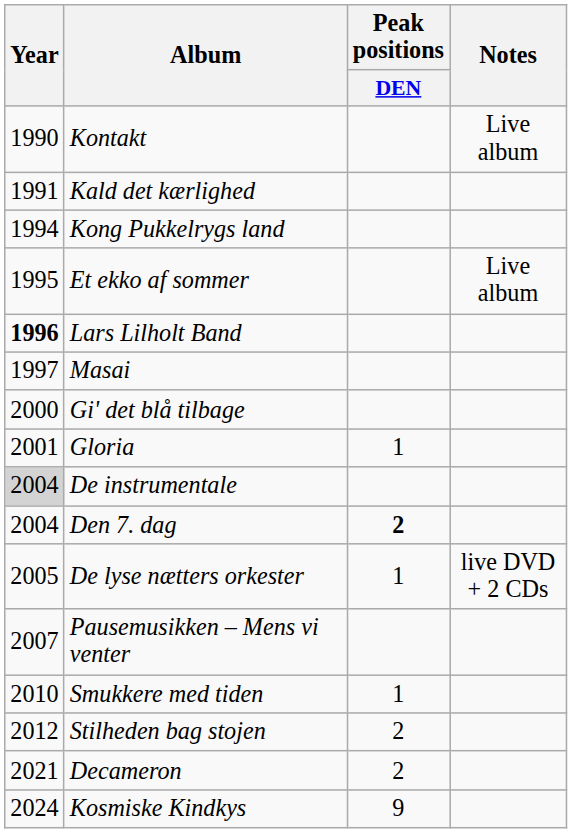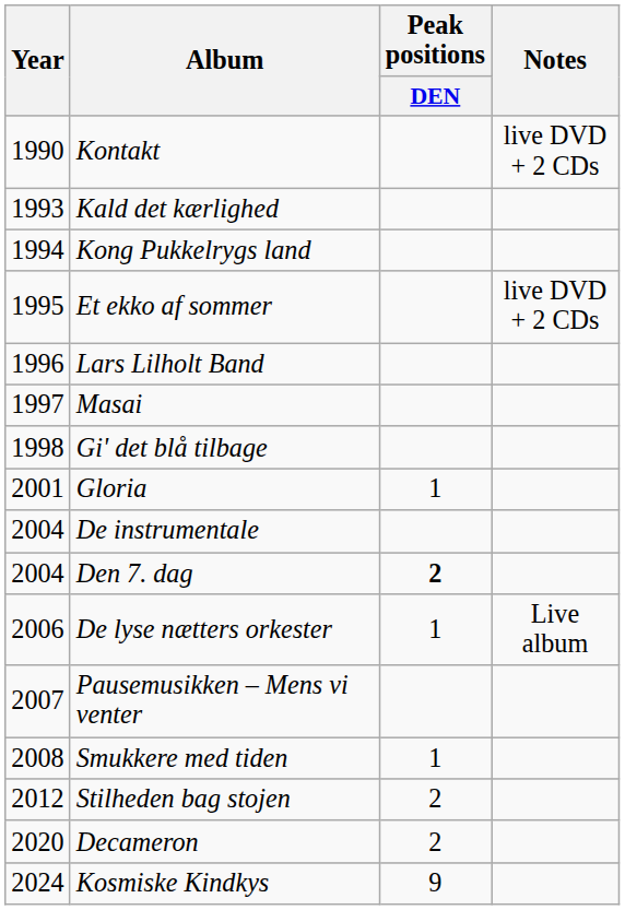Kontakt | Notes: Live album -> live DVD + 2 CDs
Kald det kærlighed | Year: 1991 -> 1993
Et ekko af sommer | Notes: Live album -> live DVD + 2 CDs
Lars Lilholt Band | Year: bold -> normal
Gi' det blå tilbage | Year: 2000 -> 1998
De instrumentale | Year: lightgrey background -> no background
De lyse nætters orkester | Year: 2005 -> 2006
De lyse nætters orkester | Notes: live DVD + 2 CDs -> Live album
Smukkere med tiden | Year: 2010 -> 2008
Decameron | Year: 2021 -> 2020
